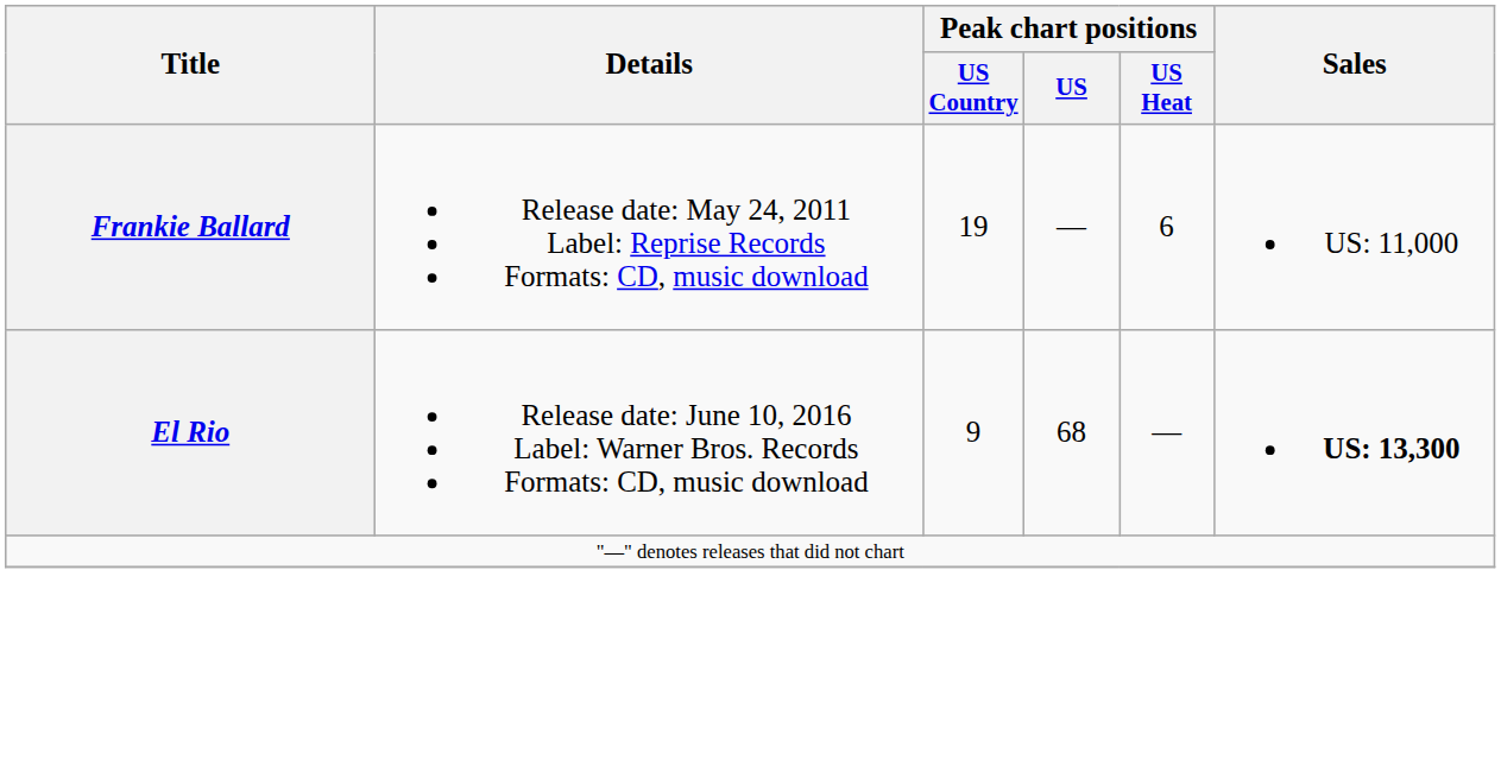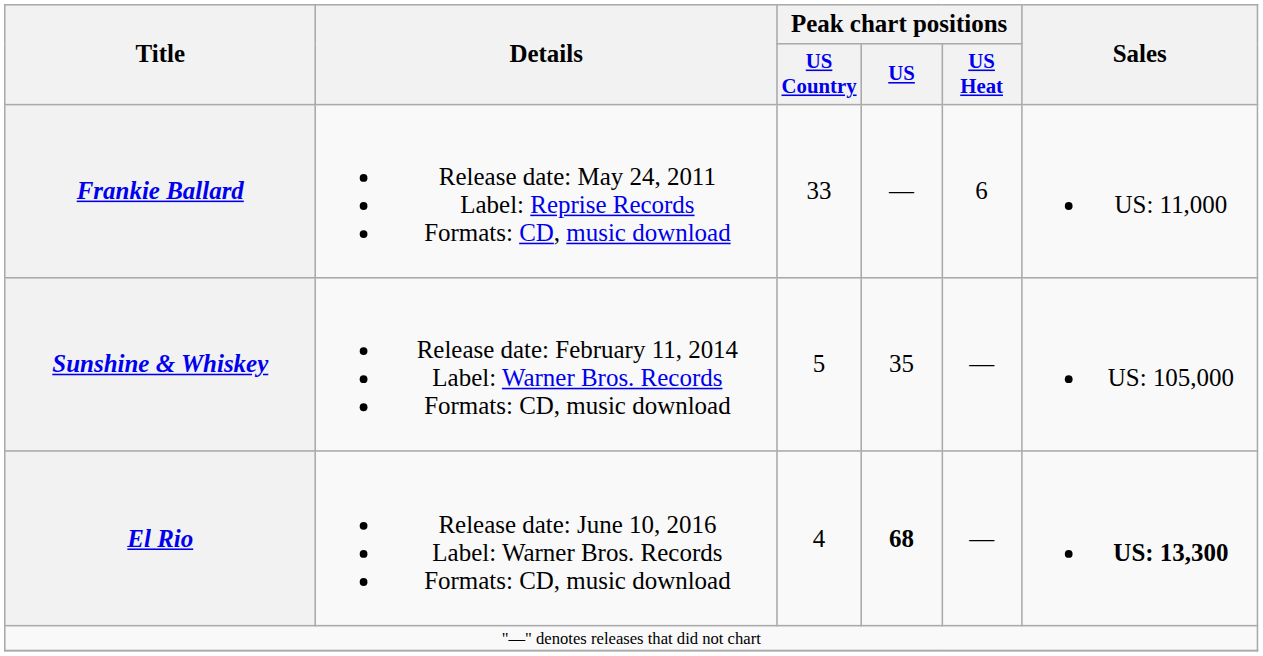Frankie Ballard | Peak chart positions / US Country: 19 -> 33
+ row: Sunshine & Whiskey | Release date: February 11, 2014 Label: Warner Bros. Records Formats: CD, music download | 5 | 35 | — | US: 105,000
El Rio | Peak chart positions / US Country: 9 -> 4
El Rio | Peak chart positions / US: normal -> bold
